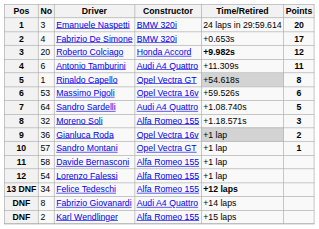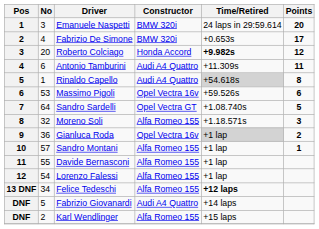Rinaldo Capello | Constructor: Opel Vectra GT -> Audi A4 Quattro
Sandro Sardelli | Constructor: Audi A4 Quattro -> Opel Vectra GT
Sandro Montani | Constructor: Opel Vectra GT -> Alfa Romeo 155
Davide Bernasconi | No: 58 -> 55
Fabrizio Giovanardi | No: 8 -> 5
